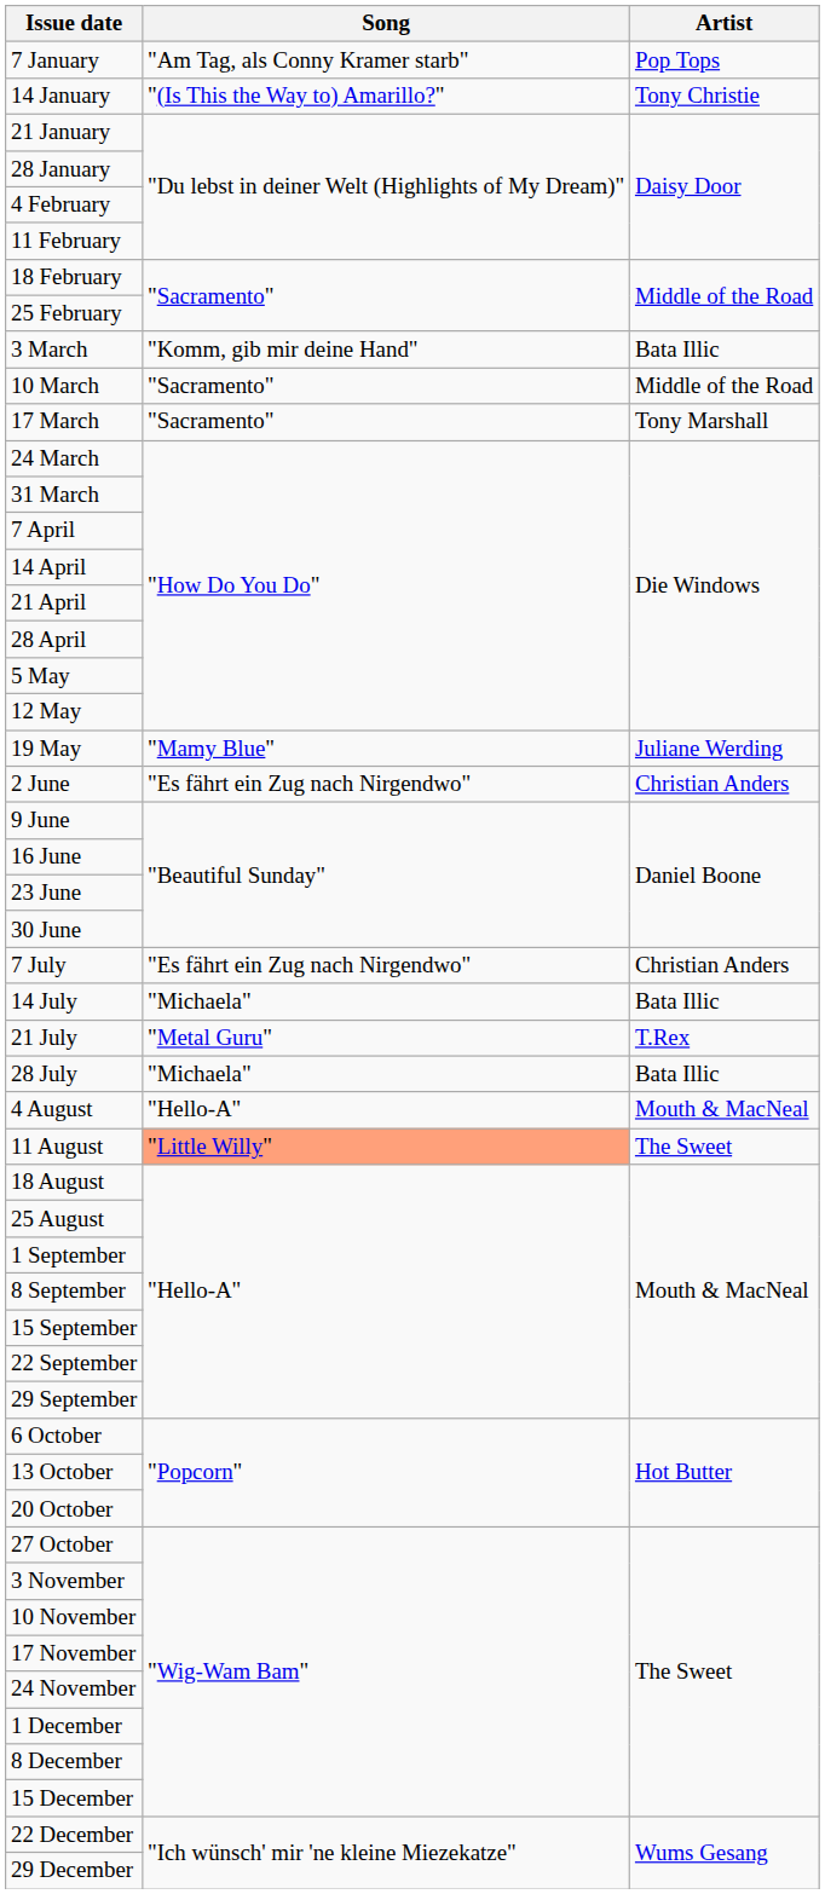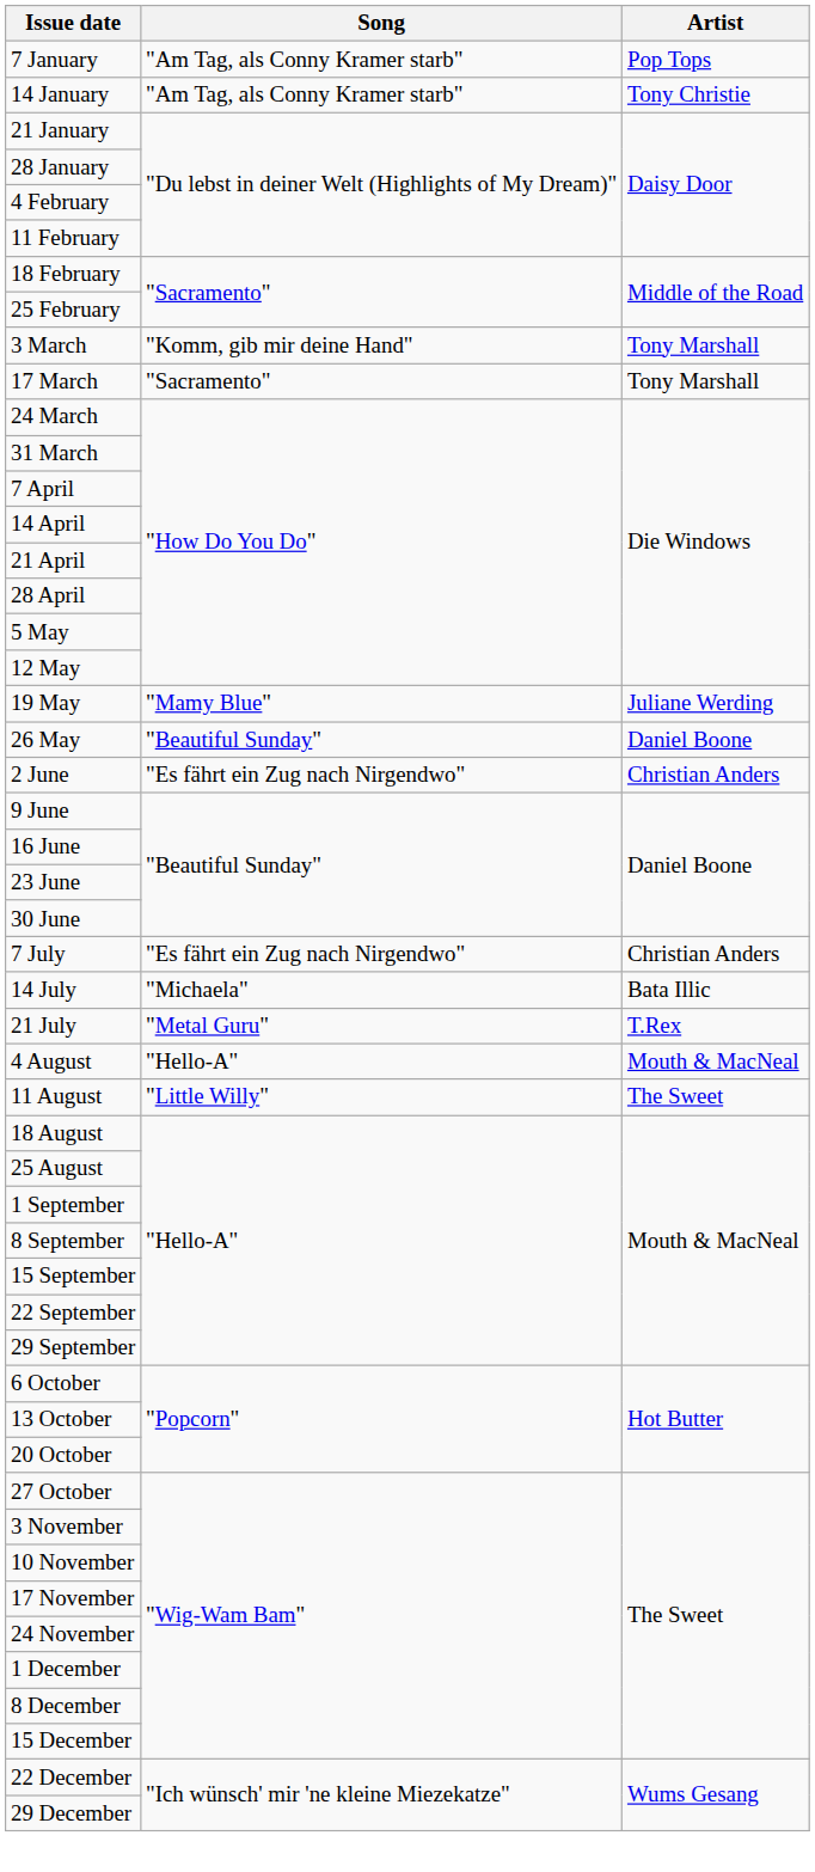14 January | Song: "(Is This the Way to) Amarillo?" -> "Am Tag, als Conny Kramer starb"
3 March | Artist: Bata Illic -> Tony Marshall
- row: 10 March | "Sacramento" | Middle of the Road
+ row: 26 May | "Beautiful Sunday" | Daniel Boone
- row: 28 July | "Michaela" | Bata Illic
11 August | Song: lightsalmon background -> no background
